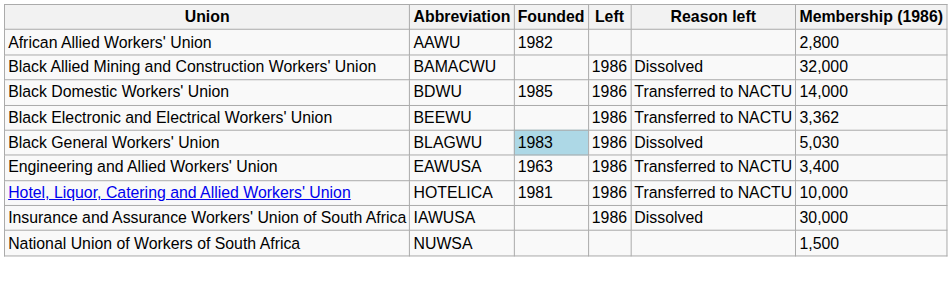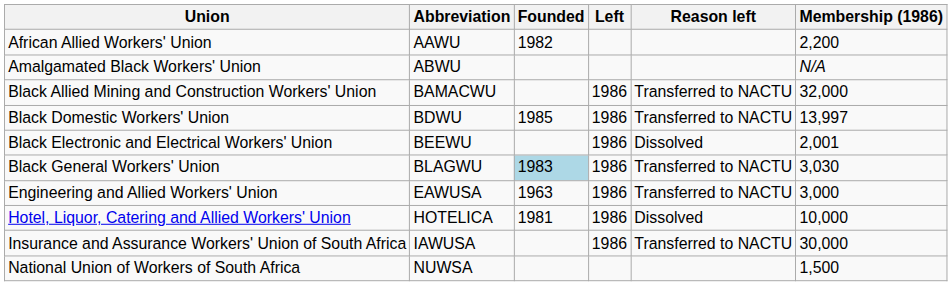African Allied Workers' Union | Membership (1986): 2,800 -> 2,200
+ row: Amalgamated Black Workers' Union | ABWU | N/A
Black Allied Mining and Construction Workers' Union | Reason left: Dissolved -> Transferred to NACTU
Black Domestic Workers' Union | Membership (1986): 14,000 -> 13,997
Black Electronic and Electrical Workers' Union | Reason left: Transferred to NACTU -> Dissolved
Black Electronic and Electrical Workers' Union | Membership (1986): 3,362 -> 2,001
Black General Workers' Union | Reason left: Dissolved -> Transferred to NACTU
Black General Workers' Union | Membership (1986): 5,030 -> 3,030
Engineering and Allied Workers' Union | Membership (1986): 3,400 -> 3,000
Hotel, Liquor, Catering and Allied Workers' Union | Reason left: Transferred to NACTU -> Dissolved
Insurance and Assurance Workers' Union of South Africa | Reason left: Dissolved -> Transferred to NACTU
